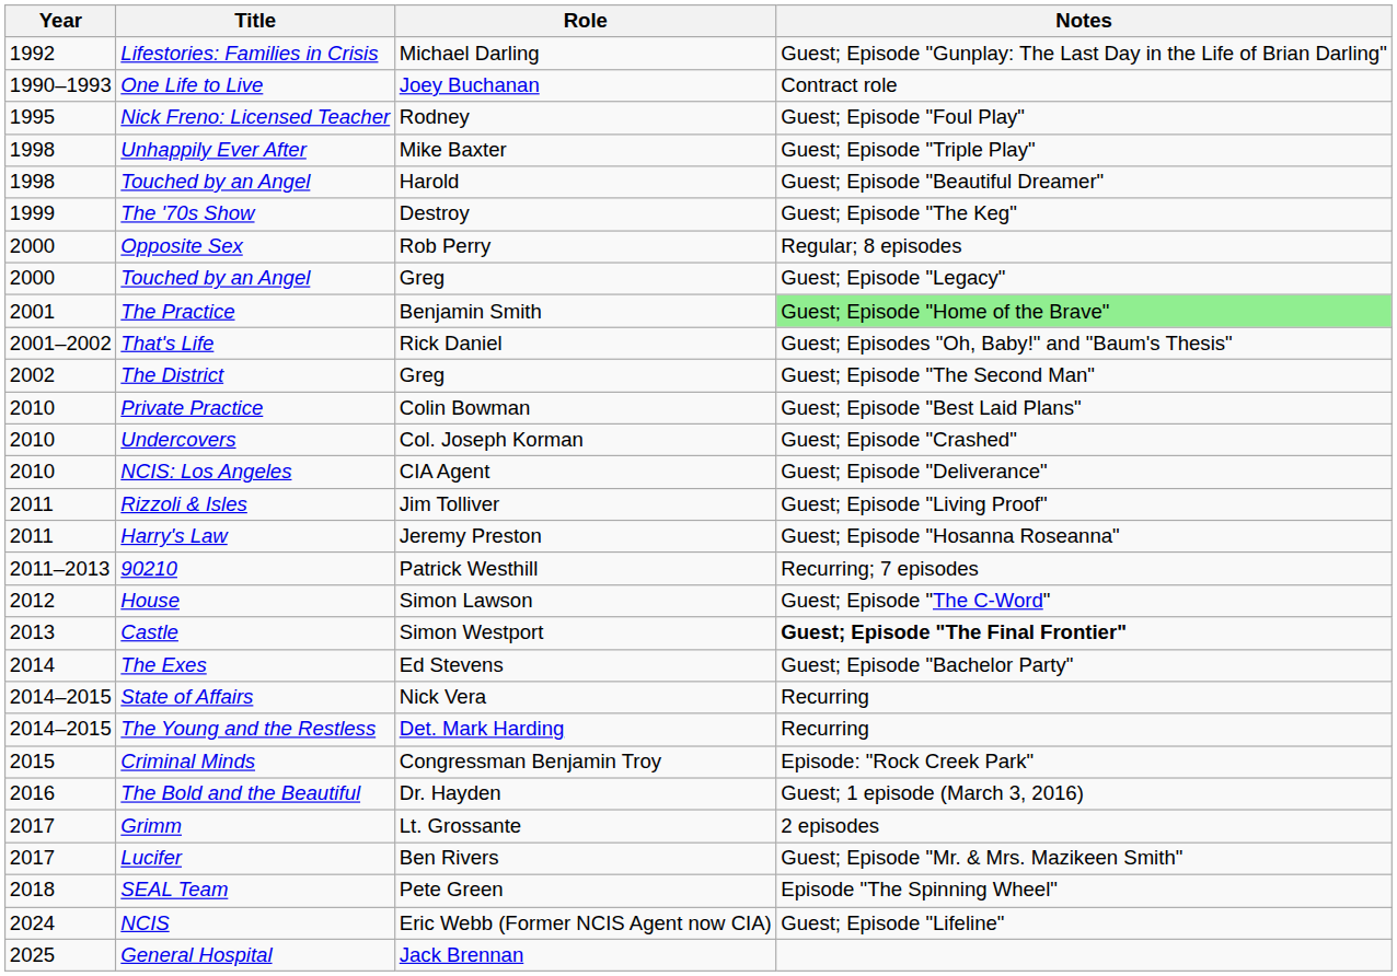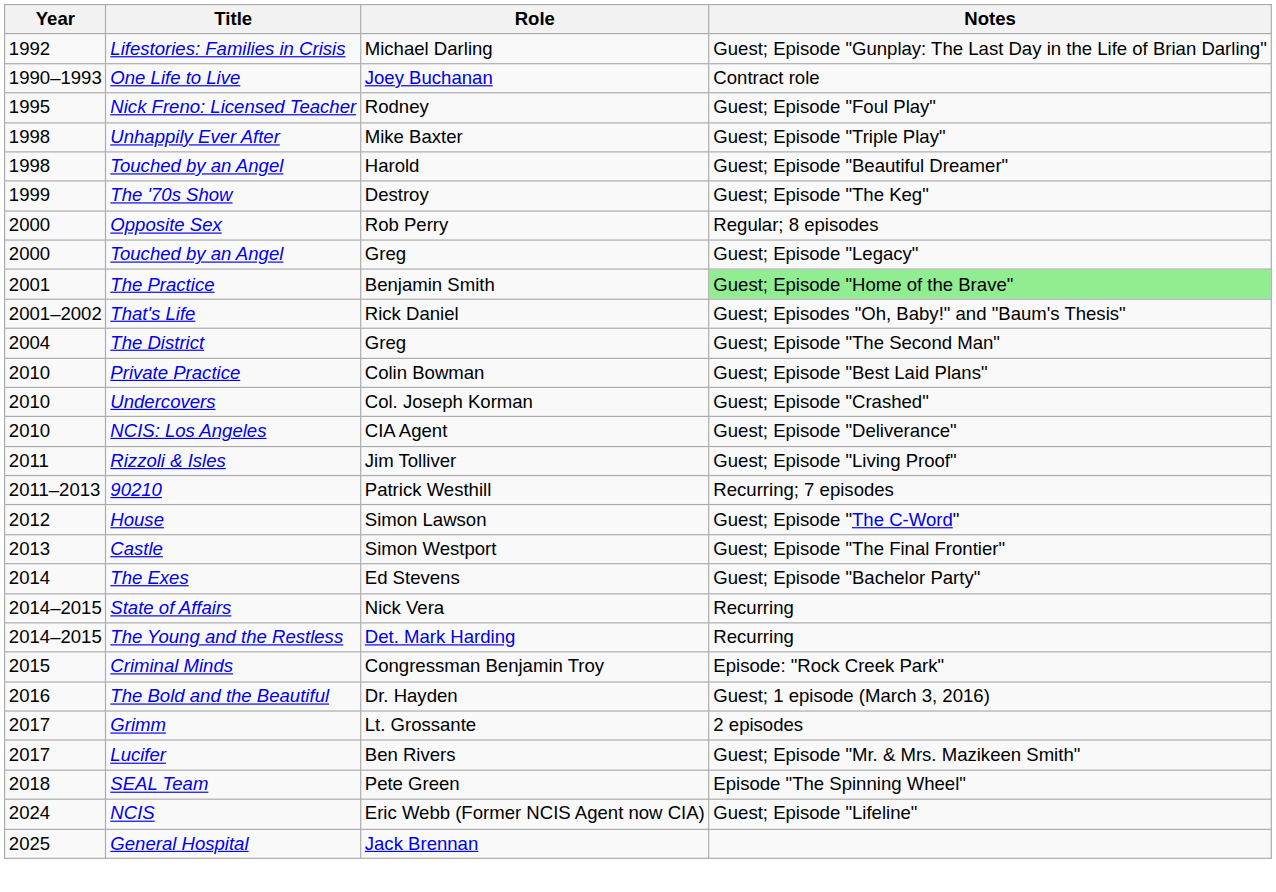The District | Year: 2002 -> 2004
- row: 2011 | Harry's Law | Jeremy Preston | Guest; Episode "Hosanna Roseanna"
Castle | Notes: bold -> normal
